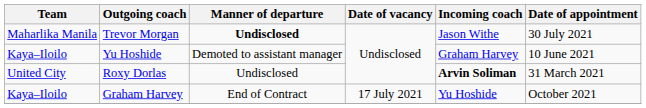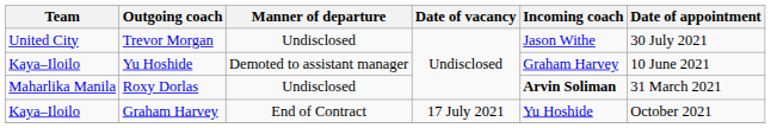Trevor Morgan | Team: Maharlika Manila -> United City
Trevor Morgan | Manner of departure: bold -> normal
Roxy Dorlas | Team: United City -> Maharlika Manila
